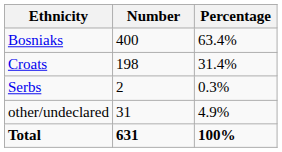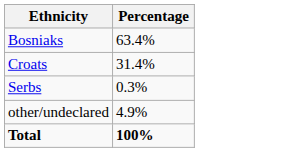- column: Number | 400 | 198 | 2 | 31 | 631
